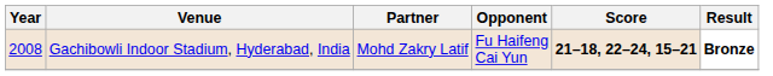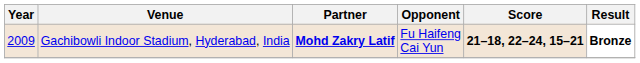Gachibowli Indoor Stadium, Hyderabad, India | Year: 2008 -> 2009
Gachibowli Indoor Stadium, Hyderabad, India | Partner: normal -> bold
